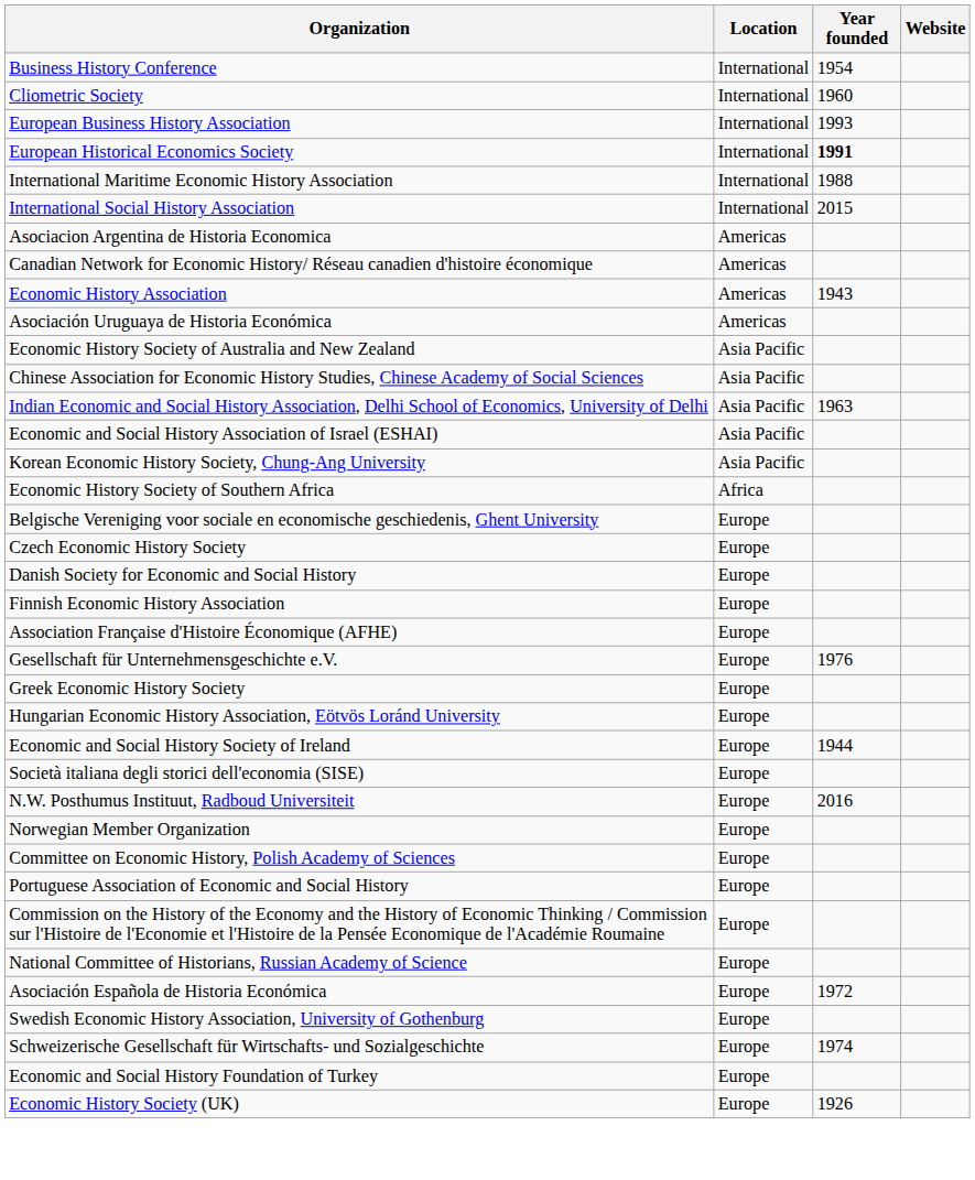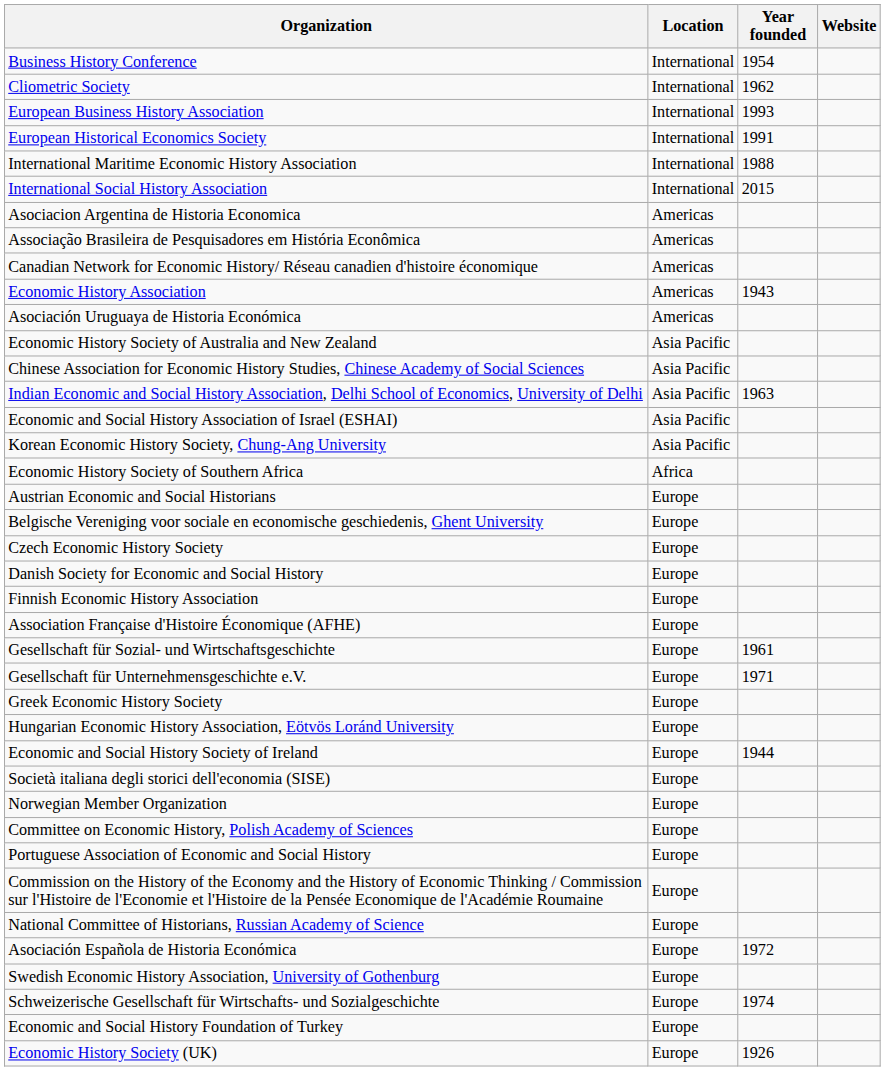Cliometric Society | Year founded: 1960 -> 1962
European Historical Economics Society | Year founded: bold -> normal
+ row: Associação Brasileira de Pesquisadores em História Econômica | Americas
+ row: Austrian Economic and Social Historians | Europe
+ row: Gesellschaft für Sozial- und Wirtschaftsgeschichte | Europe | 1961
Gesellschaft für Unternehmensgeschichte e.V. | Year founded: 1976 -> 1971
- row: N.W. Posthumus Instituut, Radboud Universiteit | Europe | 2016
